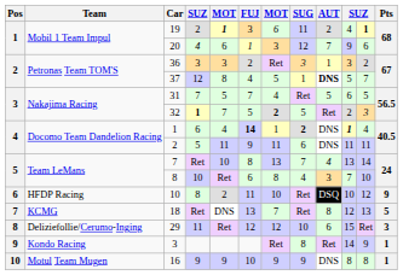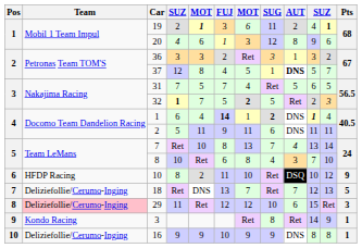20 | AUT: 7 -> 8
18 | Team: KCMG -> Deliziefollie/Cerumo-Inging
18 | AUT: 8 -> 7
29 | Team: no background -> pink background
16 | Team: Motul Team Mugen -> Deliziefollie/Cerumo-Inging
